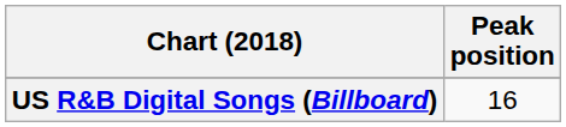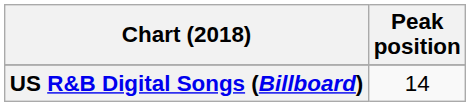US R&B Digital Songs (Billboard) | Peak position: 16 -> 14
